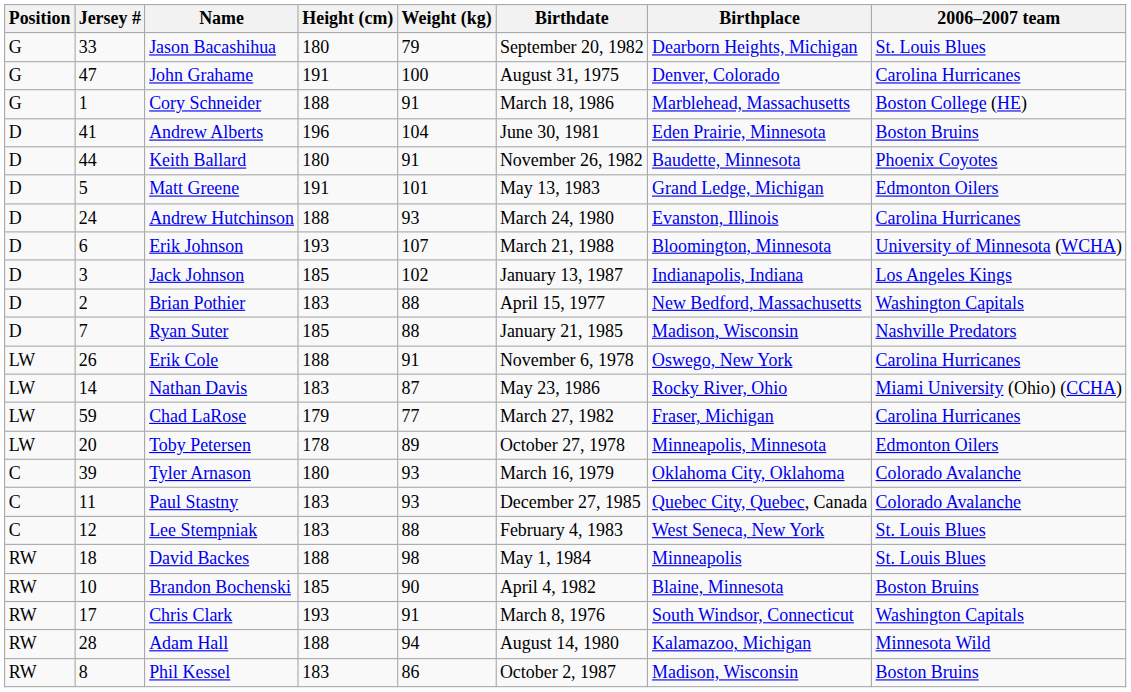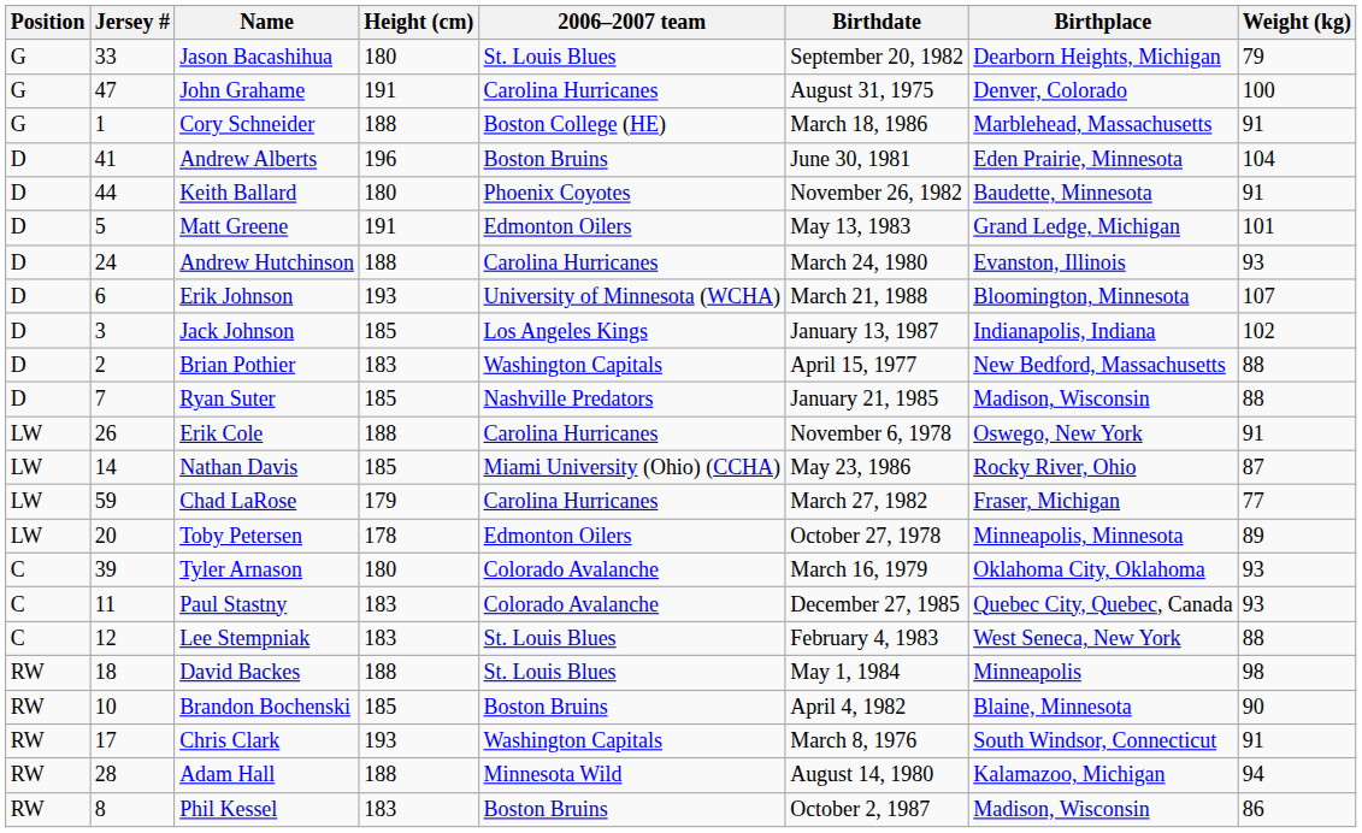columns swapped: Weight (kg) <-> 2006–2007 team
Nathan Davis | Height (cm): 183 -> 185
